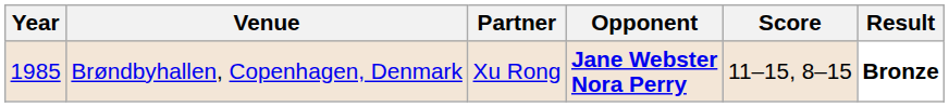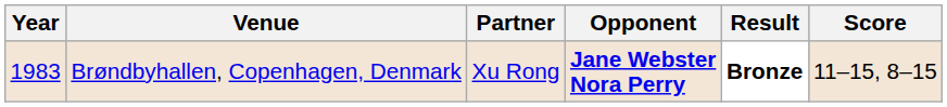columns swapped: Score <-> Result
Brøndbyhallen, Copenhagen, Denmark | Year: 1985 -> 1983
